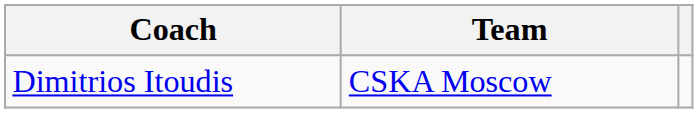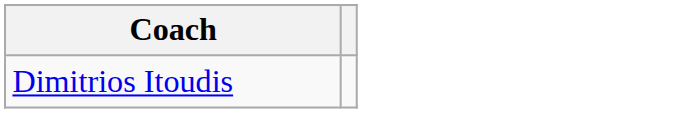- column: Team | CSKA Moscow
